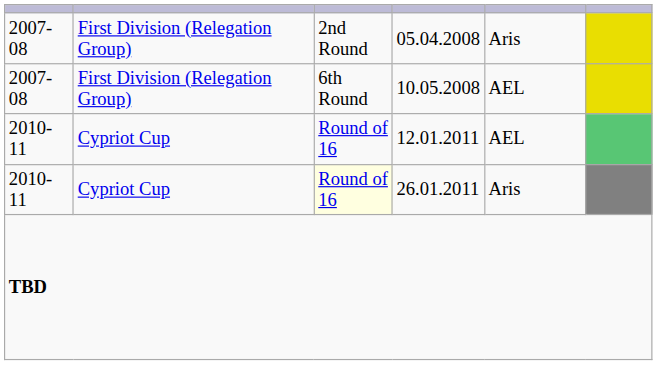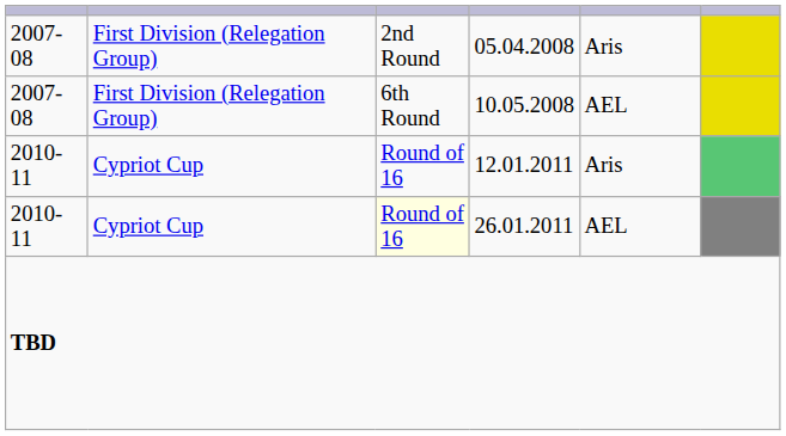12.01.2011 | column 5: AEL -> Aris
26.01.2011 | column 5: Aris -> AEL
